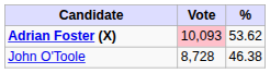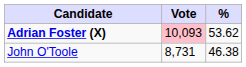John O'Toole | Vote: 8,728 -> 8,731
